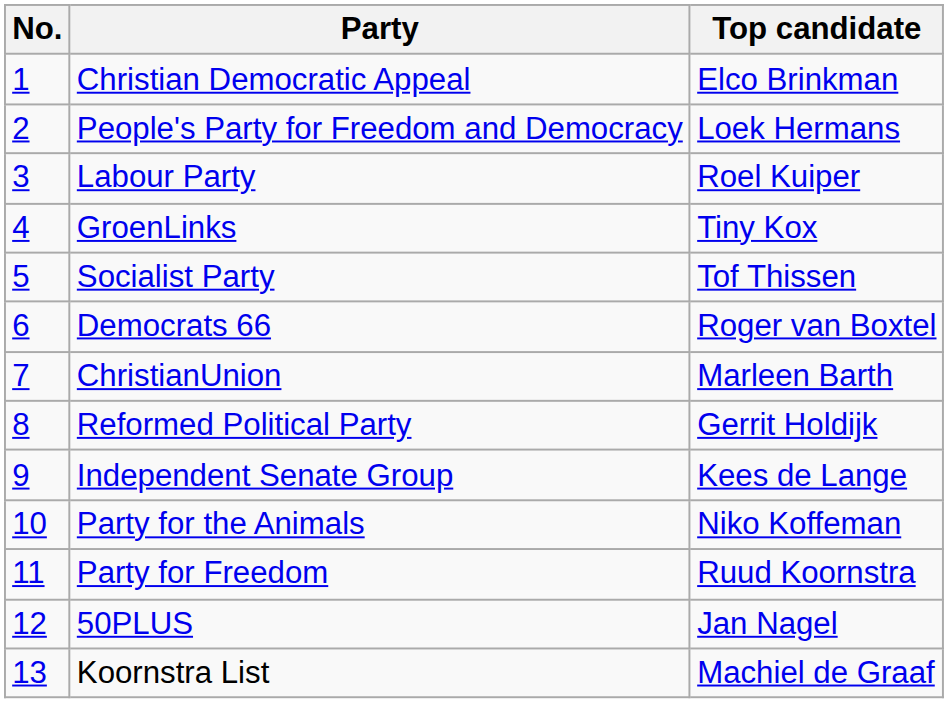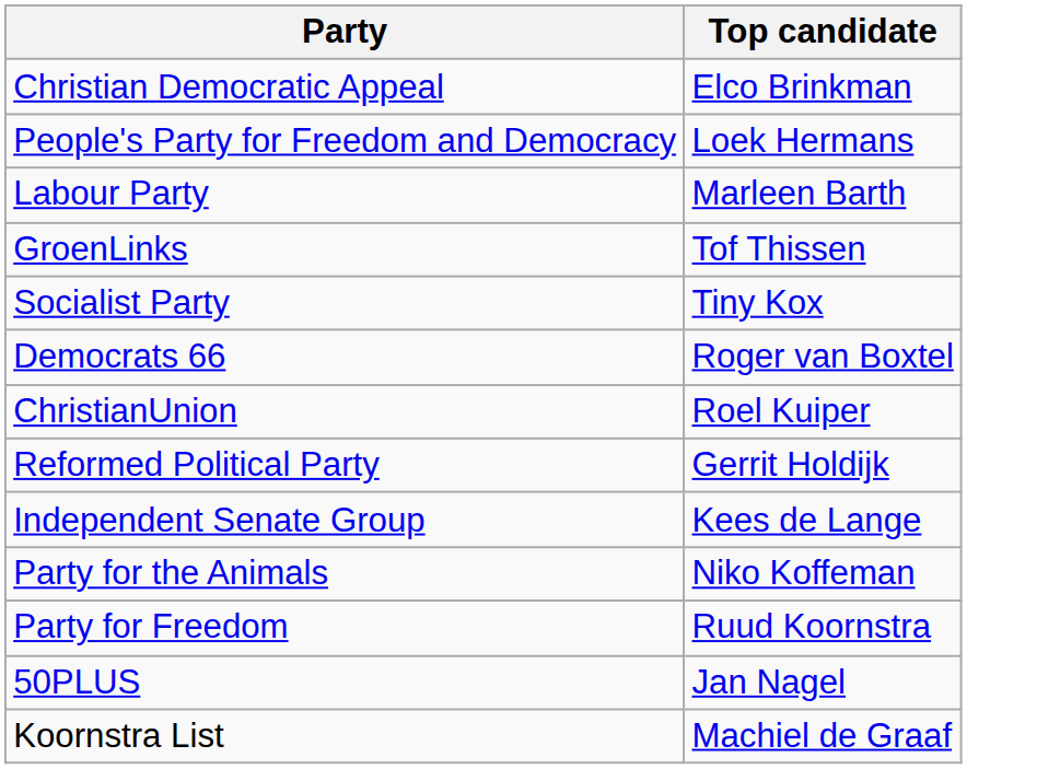- column: No. | 1 | 2 | 3 | 4 | 5 | 6 | 7 | 8 | 9 | 10 | 11 | 12 | 13
Labour Party | Top candidate: Roel Kuiper -> Marleen Barth
GroenLinks | Top candidate: Tiny Kox -> Tof Thissen
Socialist Party | Top candidate: Tof Thissen -> Tiny Kox
ChristianUnion | Top candidate: Marleen Barth -> Roel Kuiper
